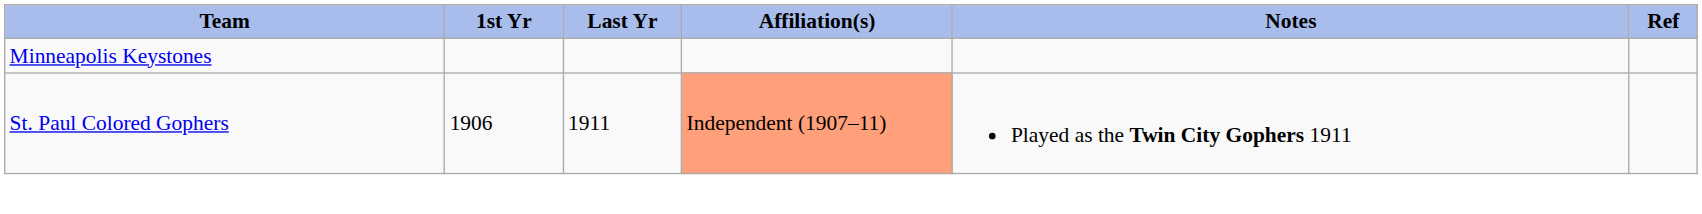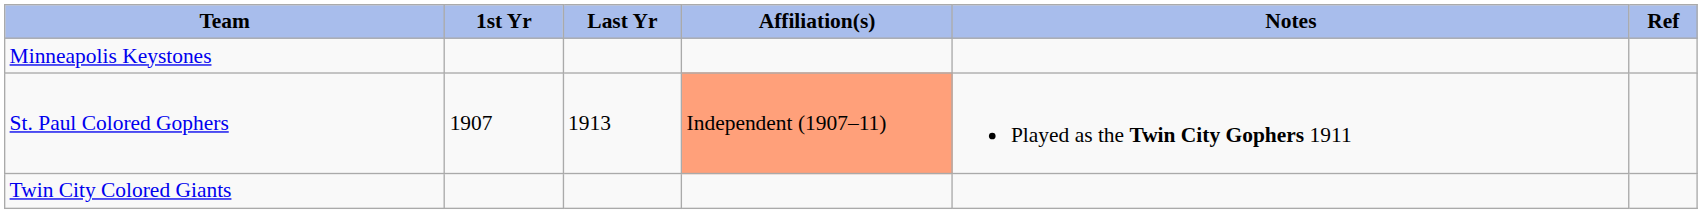St. Paul Colored Gophers | 1st Yr: 1906 -> 1907
St. Paul Colored Gophers | Last Yr: 1911 -> 1913
+ row: Twin City Colored Giants
